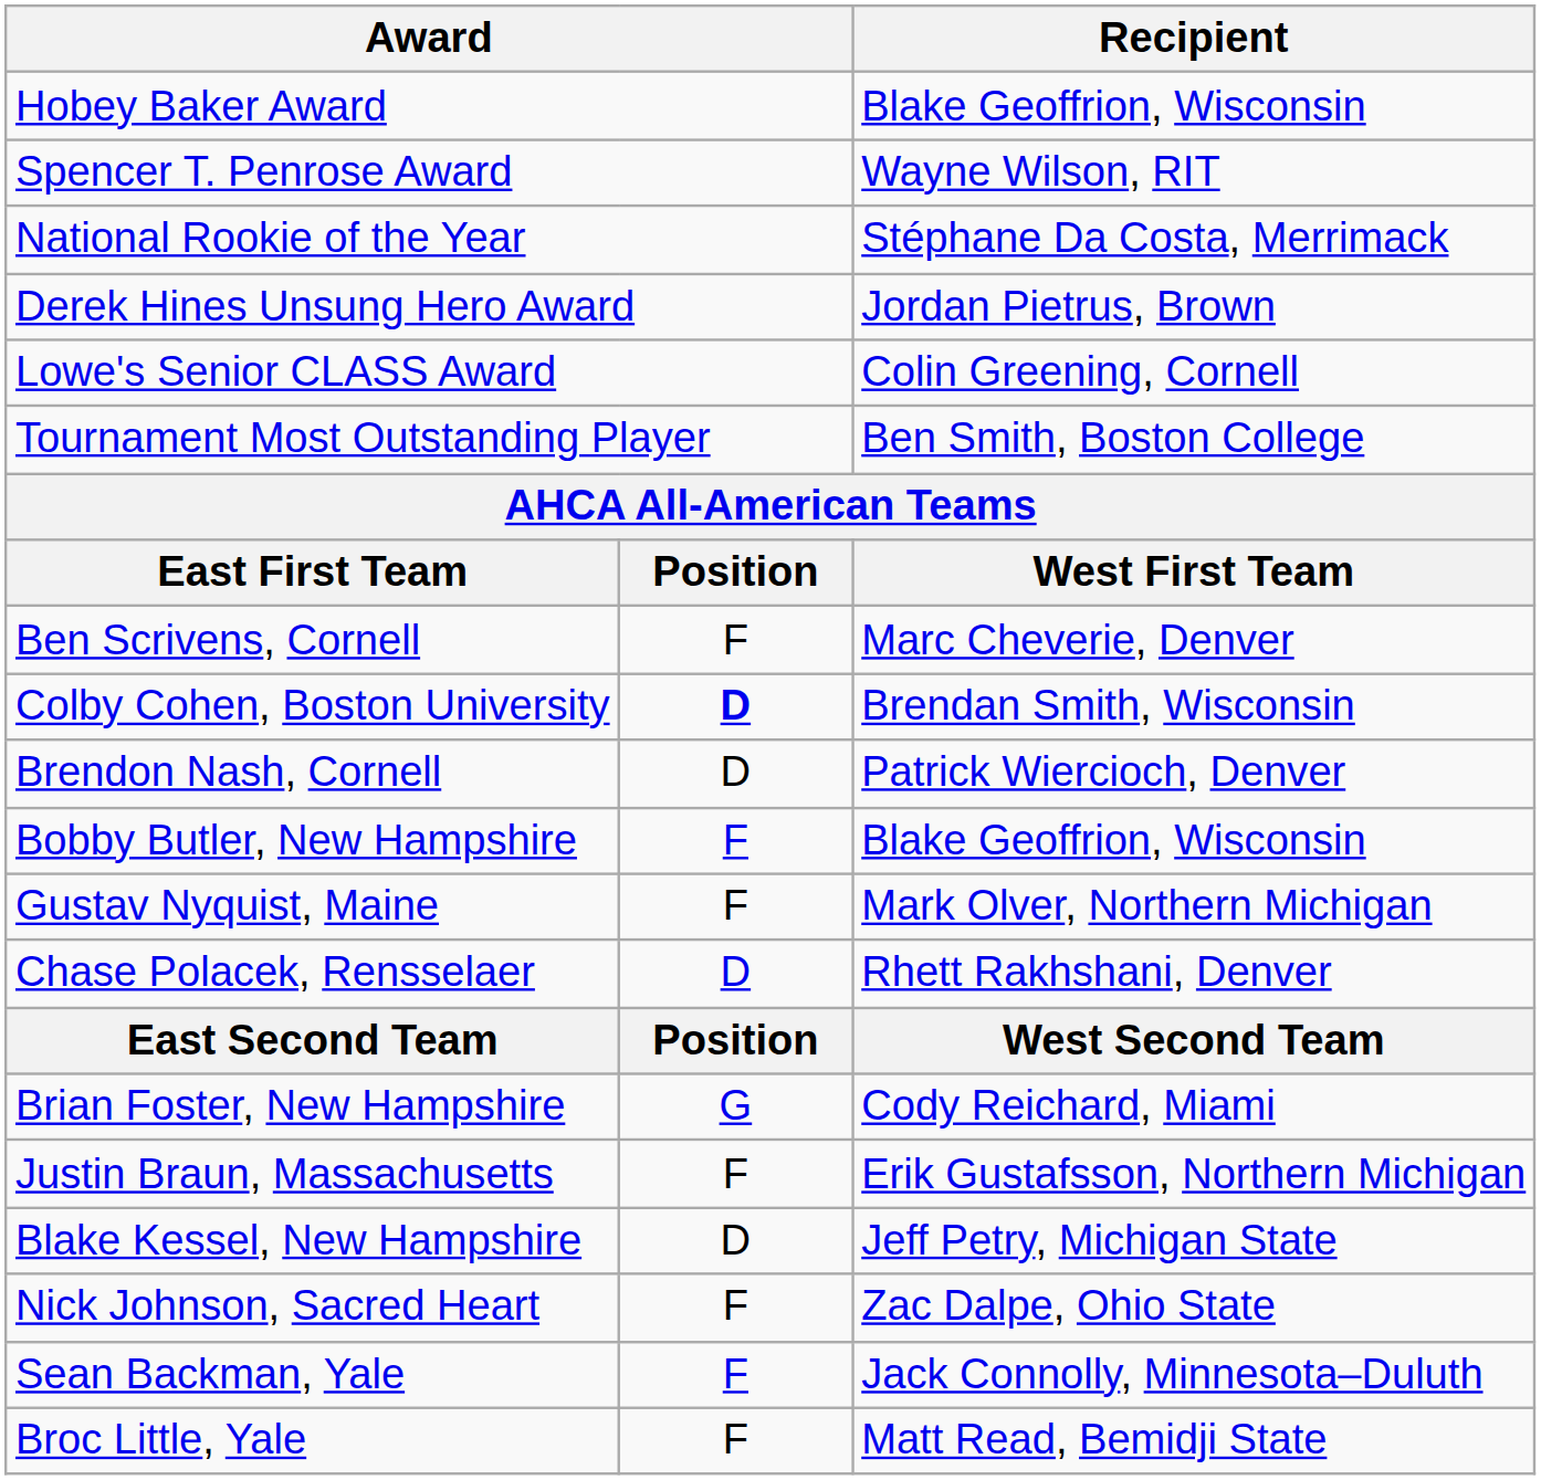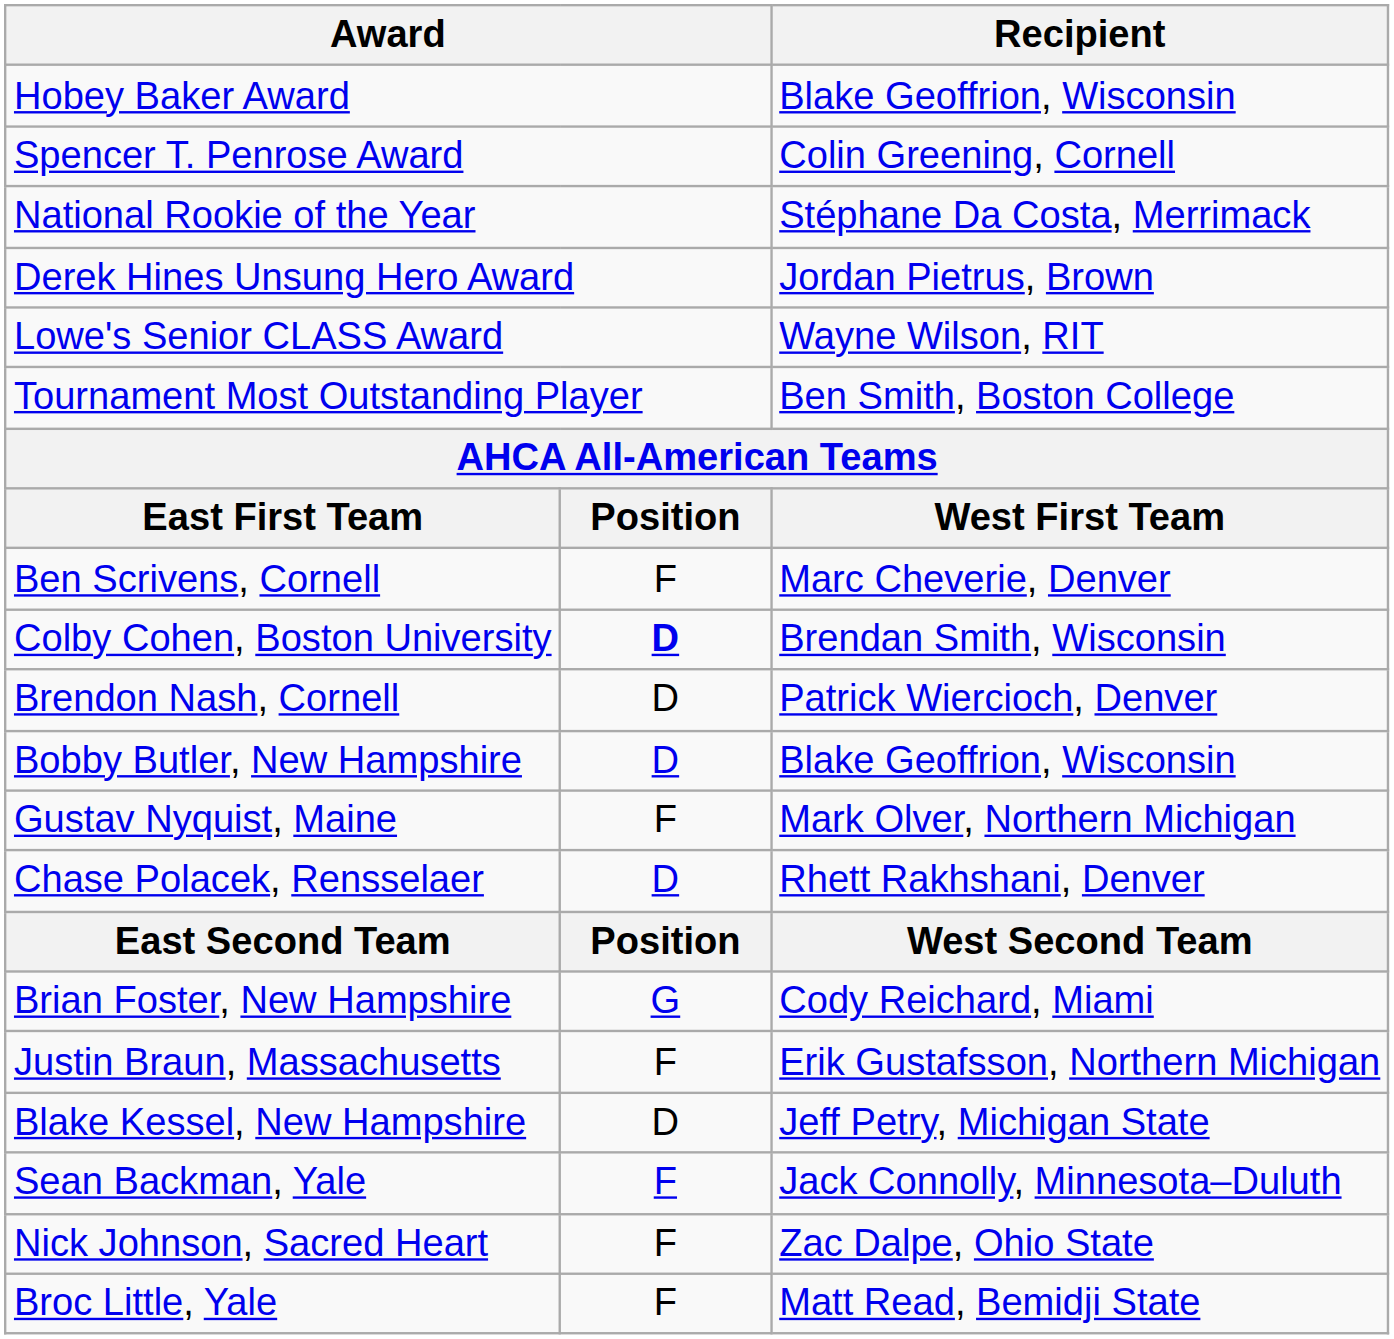Spencer T. Penrose Award | Recipient: Wayne Wilson, RIT -> Colin Greening, Cornell
Lowe's Senior CLASS Award | Recipient: Colin Greening, Cornell -> Wayne Wilson, RIT
Bobby Butler, New Hampshire | column 2: F -> D
rows swapped: Sean Backman, Yale <-> Nick Johnson, Sacred Heart
